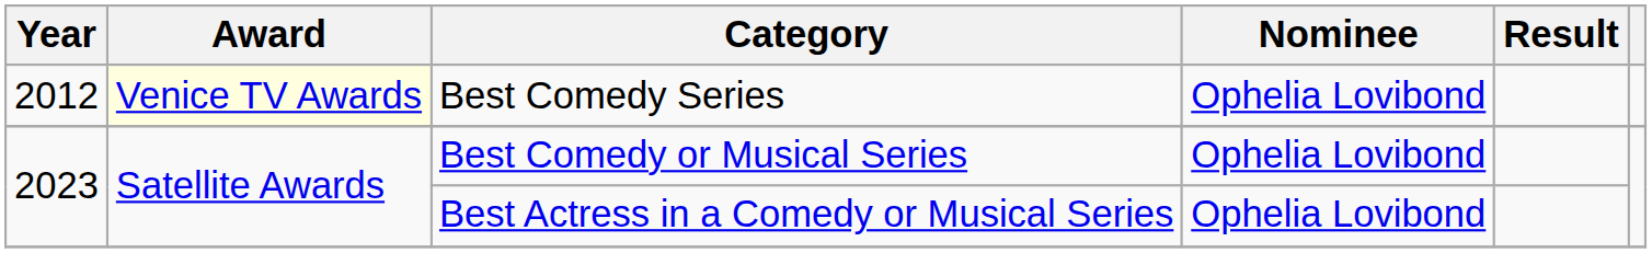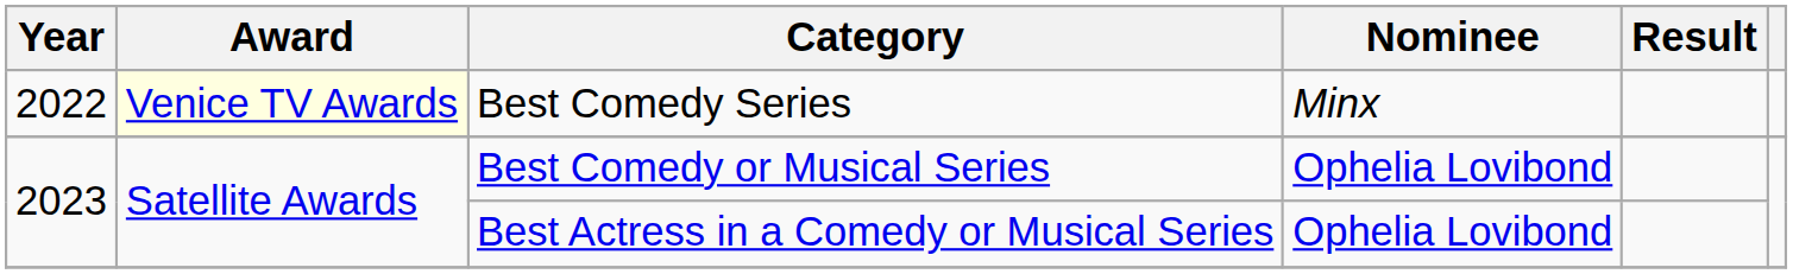Best Comedy Series | Year: 2012 -> 2022
Best Comedy Series | Nominee: Ophelia Lovibond -> Minx
